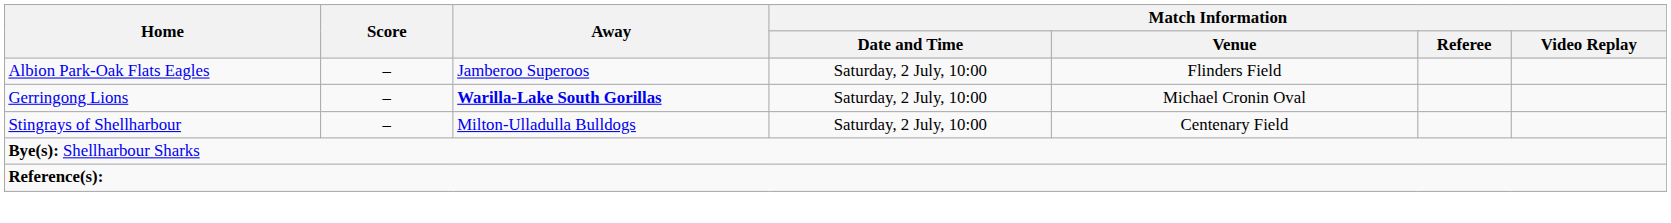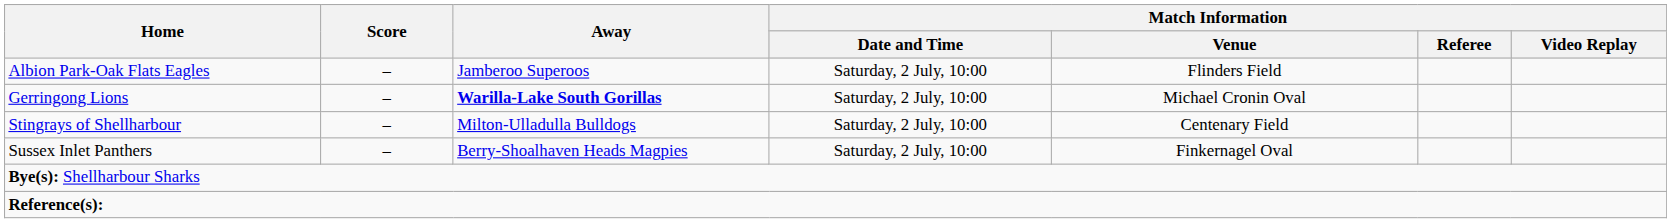+ row: Sussex Inlet Panthers | – | Berry-Shoalhaven Heads Magpies | Saturday, 2 July, 10:00 | Finkernagel Oval
